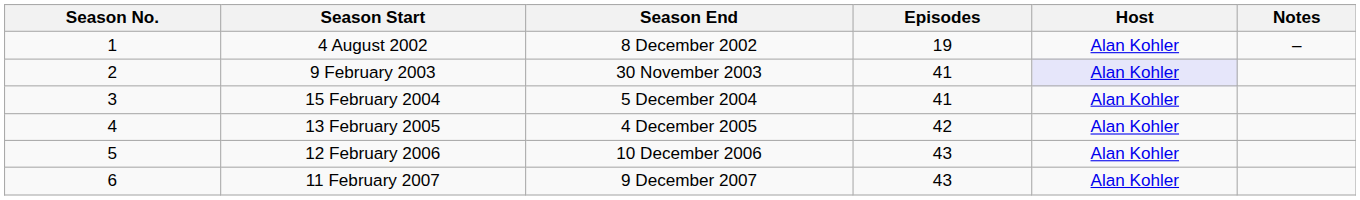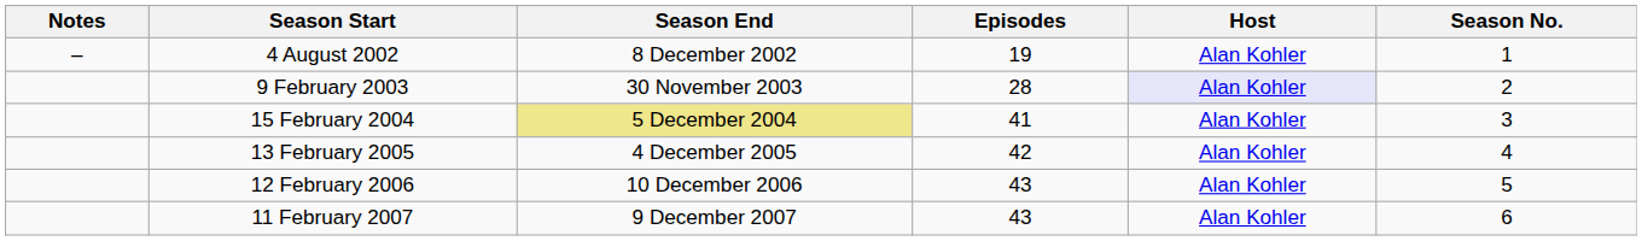columns swapped: Season No. <-> Notes
9 February 2003 | Episodes: 41 -> 28
15 February 2004 | Season End: no background -> khaki background
